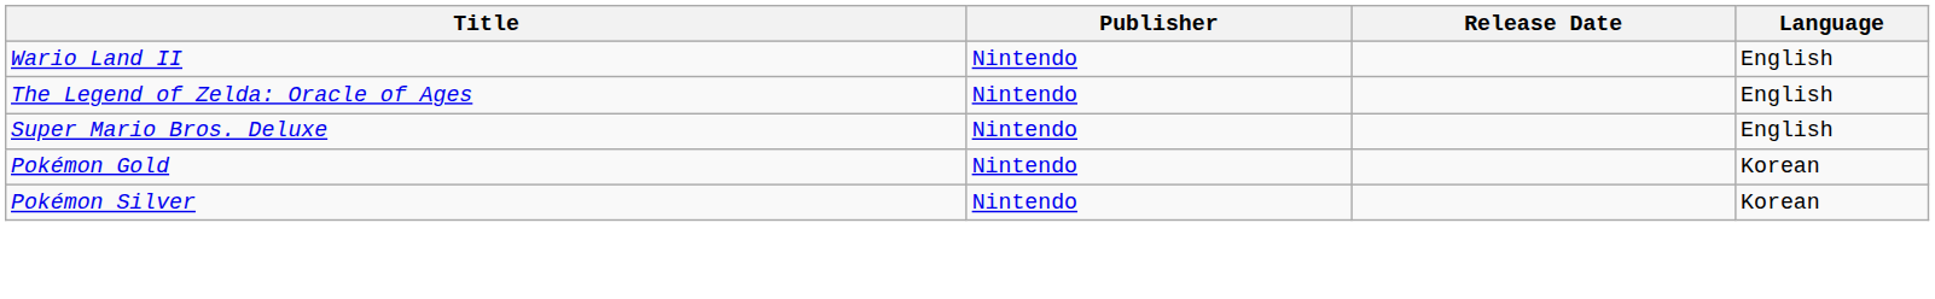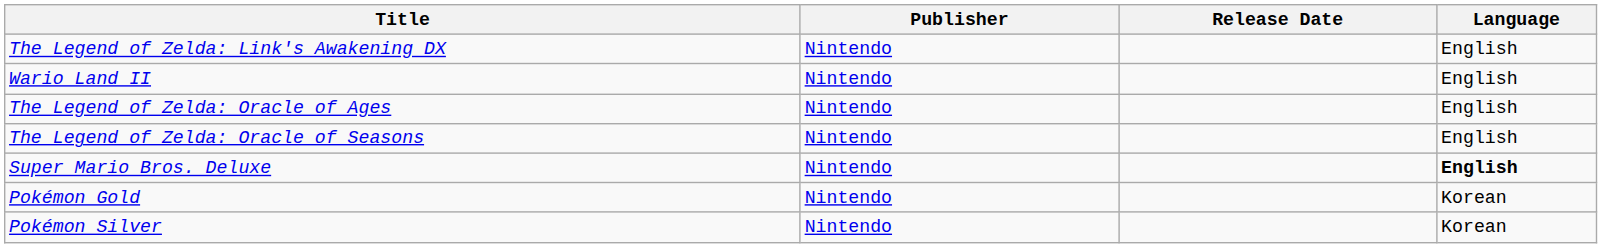+ row: The Legend of Zelda: Link's Awakening DX | Nintendo | English
+ row: The Legend of Zelda: Oracle of Seasons | Nintendo | English
Super Mario Bros. Deluxe | Language: normal -> bold
